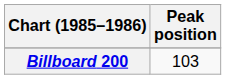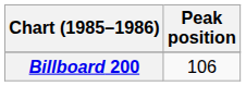Billboard 200 | Peak position: 103 -> 106
